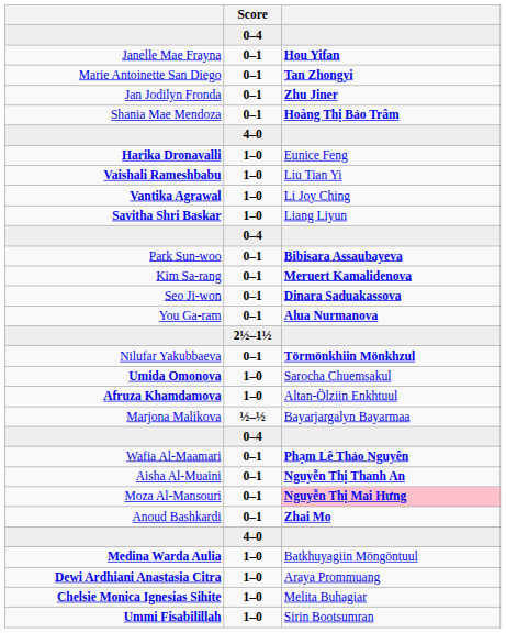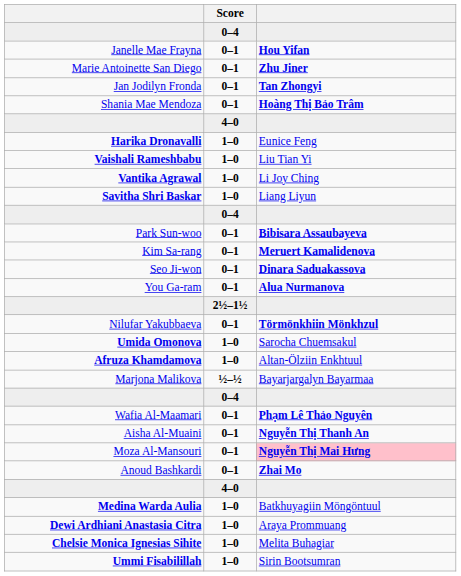Marie Antoinette San Diego | column 3: Tan Zhongyi -> Zhu Jiner
Jan Jodilyn Fronda | column 3: Zhu Jiner -> Tan Zhongyi
